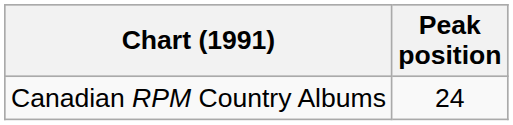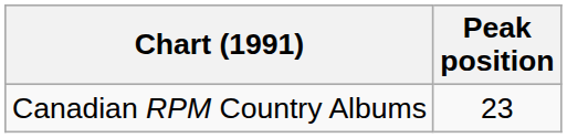Canadian RPM Country Albums | Peak position: 24 -> 23
